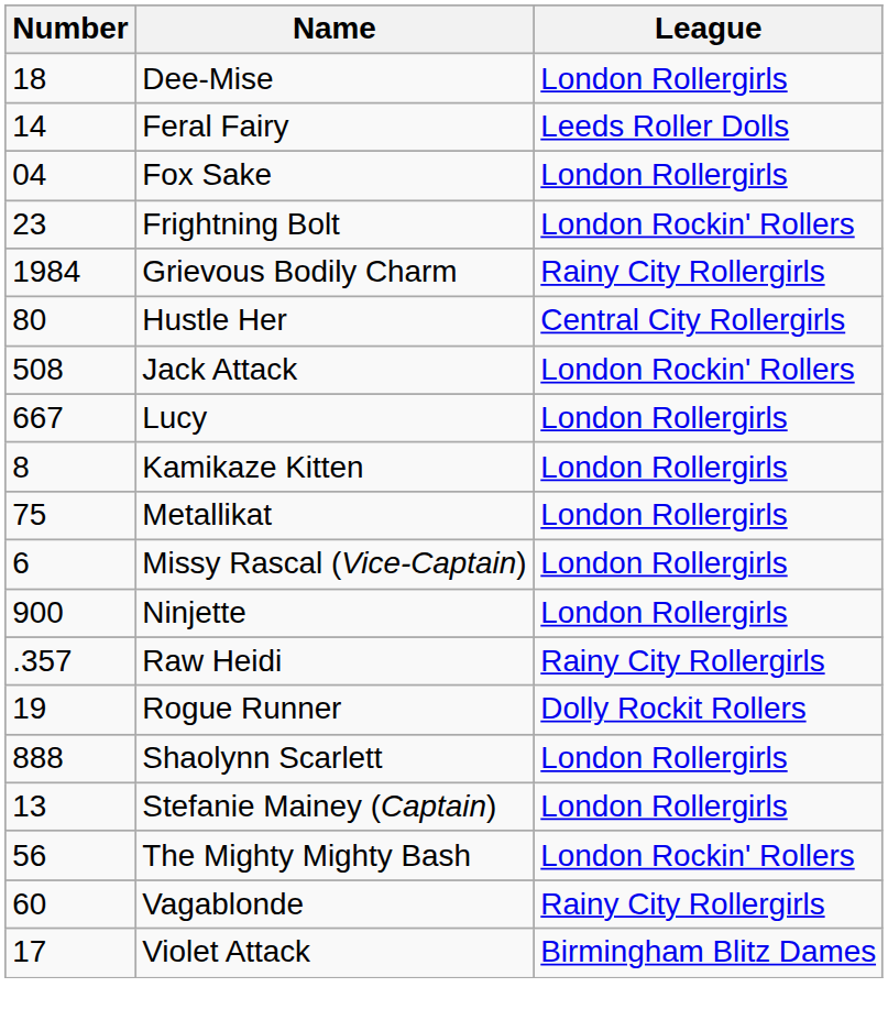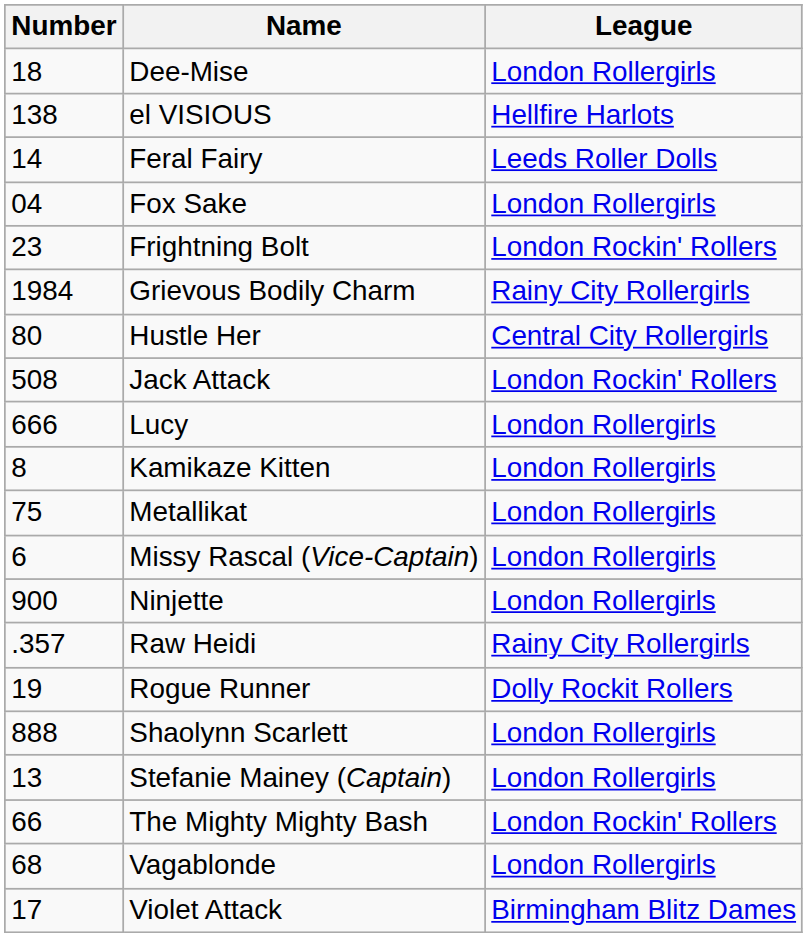+ row: 138 | el VISIOUS | Hellfire Harlots
Lucy | Number: 667 -> 666
The Mighty Mighty Bash | Number: 56 -> 66
Vagablonde | Number: 60 -> 68
Vagablonde | League: Rainy City Rollergirls -> London Rollergirls
